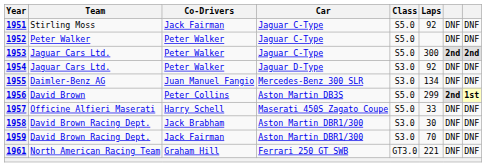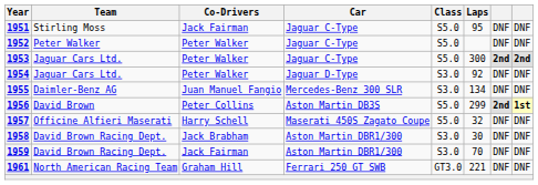1951 | Laps: 92 -> 95
1957 | Laps: 33 -> 32
